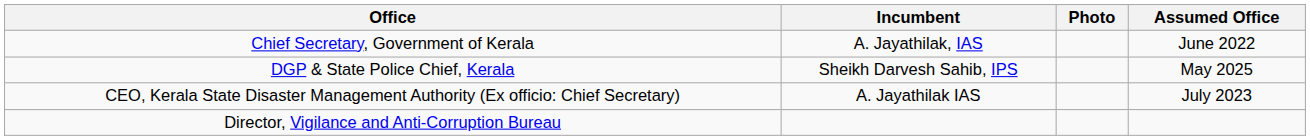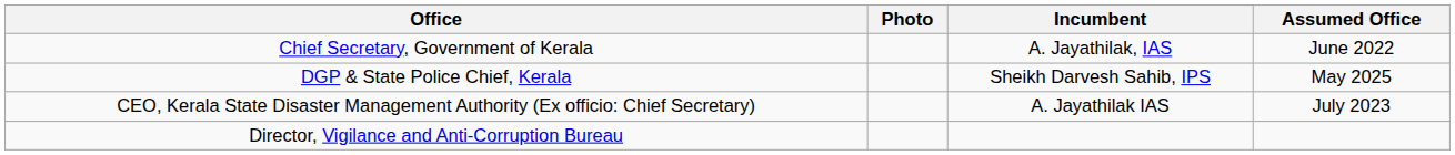columns swapped: Incumbent <-> Photo
